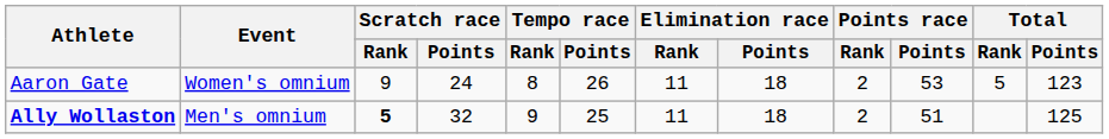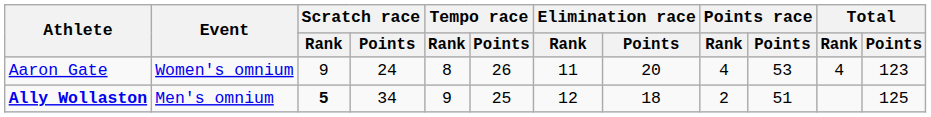Aaron Gate | Elimination race / Points: 18 -> 20
Aaron Gate | Points race / Rank: 2 -> 4
Aaron Gate | Total / Rank: 5 -> 4
Ally Wollaston | Scratch race / Points: 32 -> 34
Ally Wollaston | Elimination race / Rank: 11 -> 12
